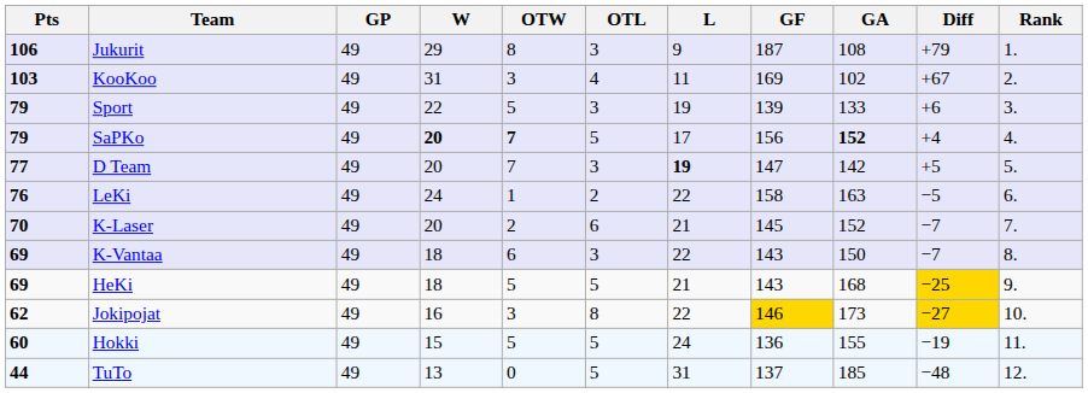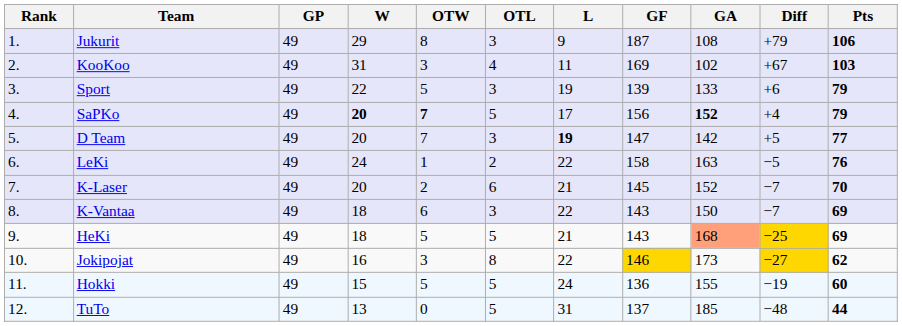columns swapped: Rank <-> Pts
HeKi | GA: no background -> lightsalmon background
